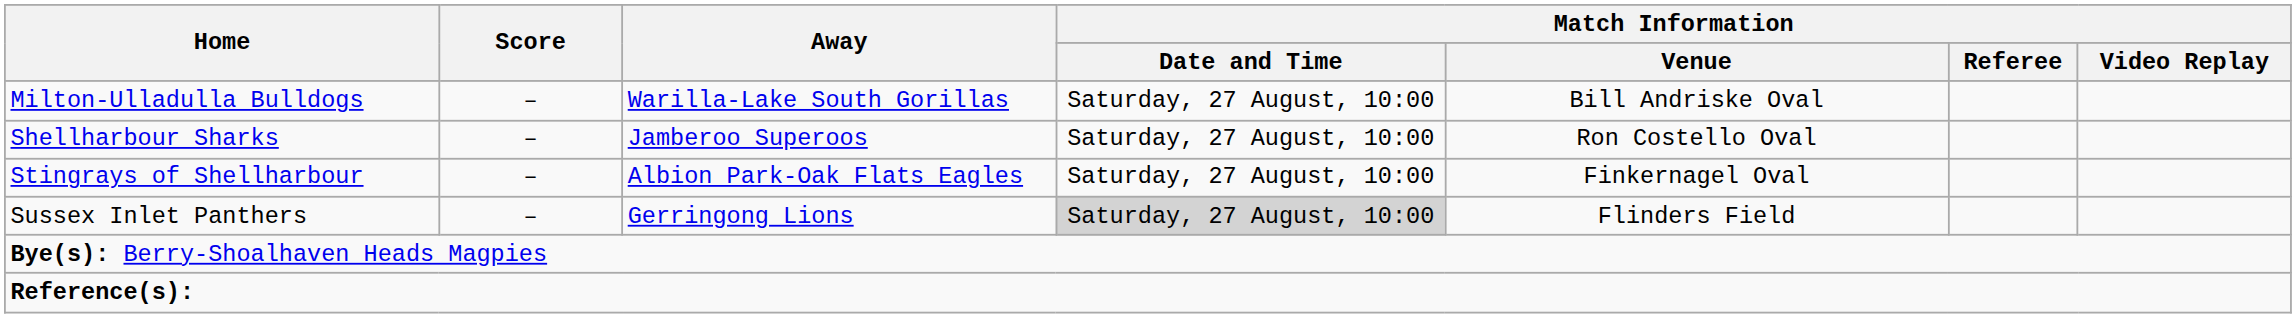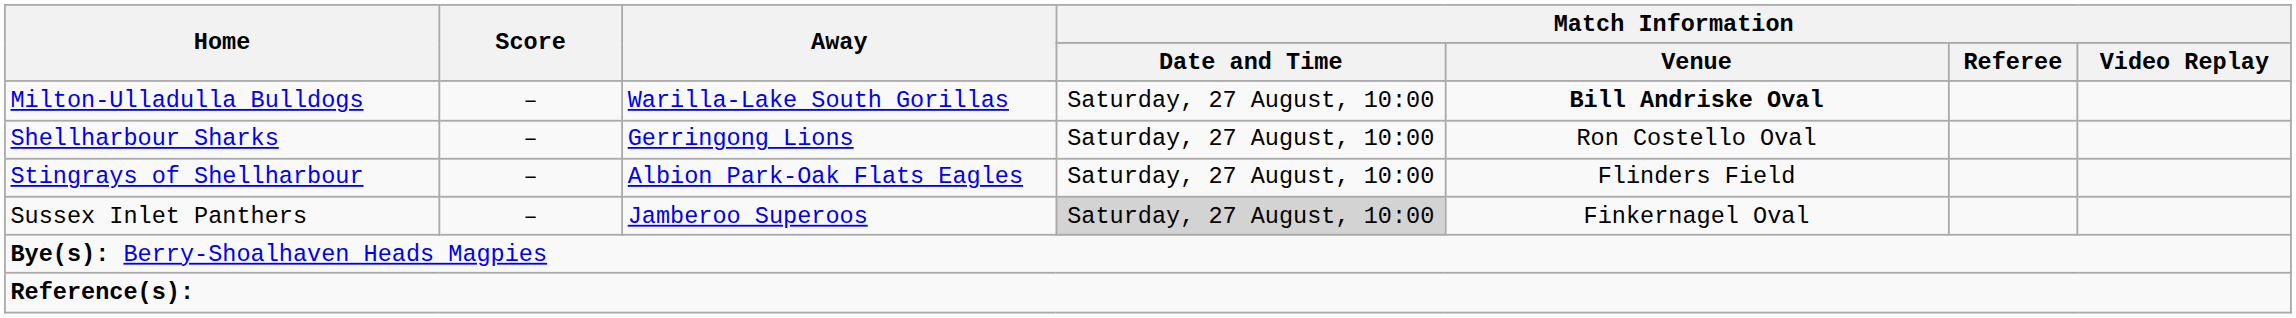Milton-Ulladulla Bulldogs | Match Information / Venue: normal -> bold
Shellharbour Sharks | Away: Jamberoo Superoos -> Gerringong Lions
Stingrays of Shellharbour | Match Information / Venue: Finkernagel Oval -> Flinders Field
Sussex Inlet Panthers | Away: Gerringong Lions -> Jamberoo Superoos
Sussex Inlet Panthers | Match Information / Venue: Flinders Field -> Finkernagel Oval
